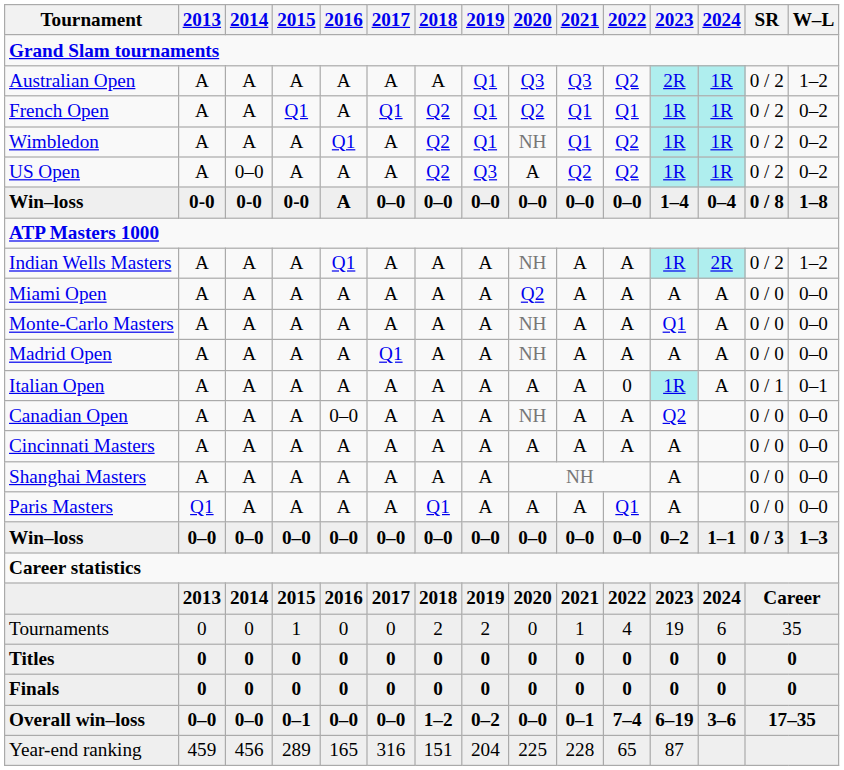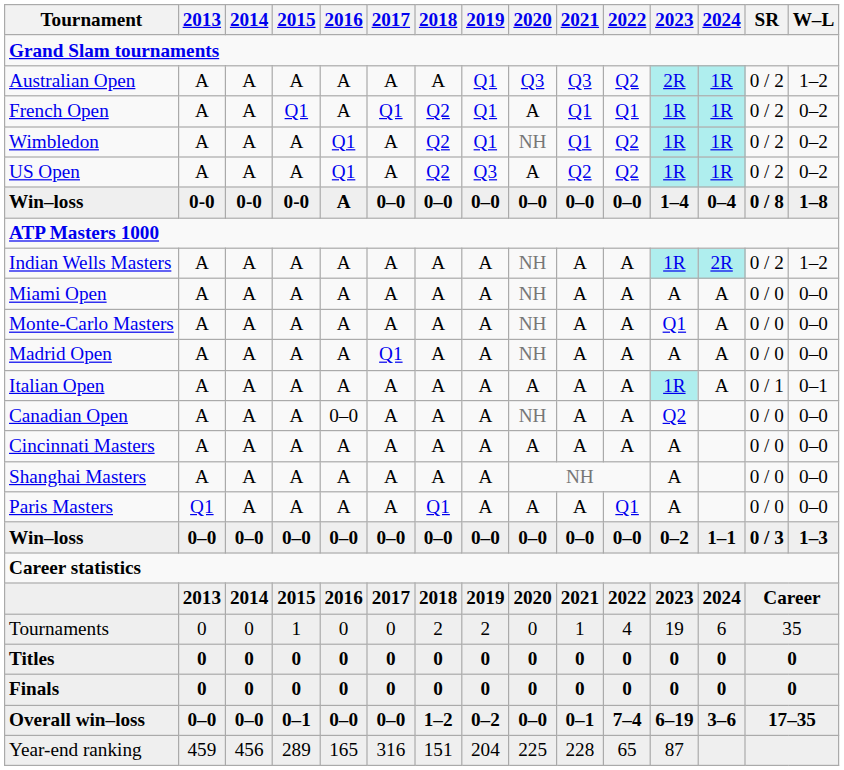French Open | 2020: Q2 -> A
US Open | 2014: 0–0 -> A
US Open | 2016: A -> Q1
Indian Wells Masters | 2016: Q1 -> A
Miami Open | 2020: Q2 -> NH
Italian Open | 2022: 0 -> A
